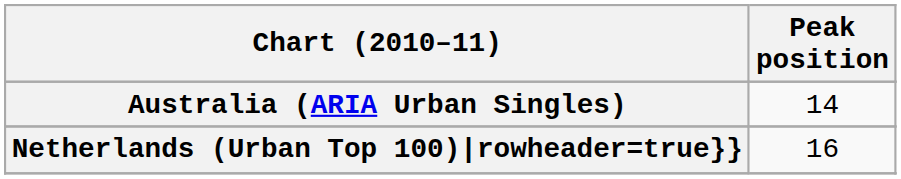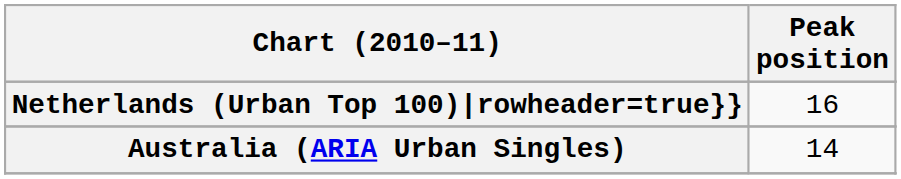rows swapped: Australia (ARIA Urban Singles) <-> Netherlands (Urban Top 100)|rowheader=true}}
